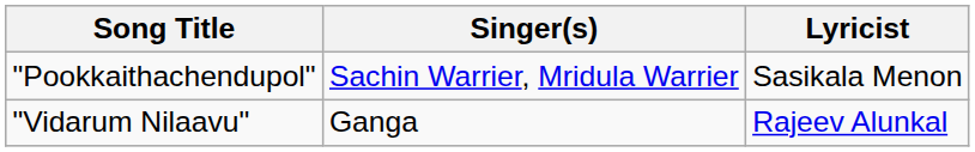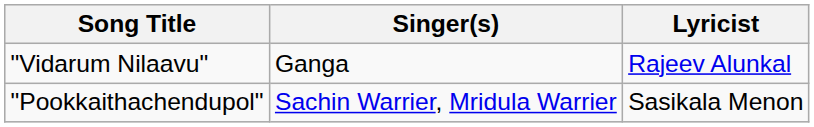rows swapped: "Pookkaithachendupol" <-> "Vidarum Nilaavu"
